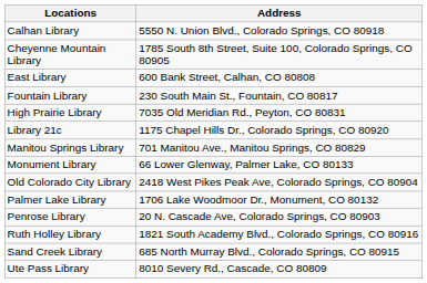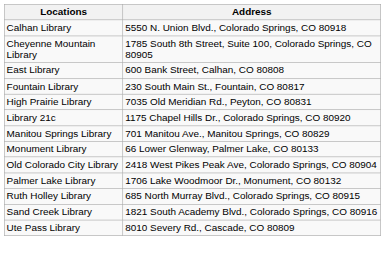- row: Penrose Library | 20 N. Cascade Ave, Colorado Springs, CO 80903
Ruth Holley Library | Address: 1821 South Academy Blvd., Colorado Springs, CO 80916 -> 685 North Murray Blvd., Colorado Springs, CO 80915
Sand Creek Library | Address: 685 North Murray Blvd., Colorado Springs, CO 80915 -> 1821 South Academy Blvd., Colorado Springs, CO 80916
